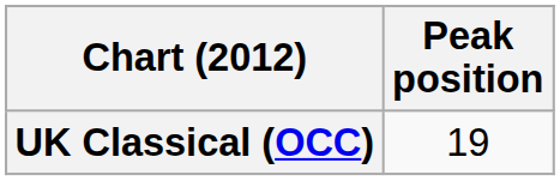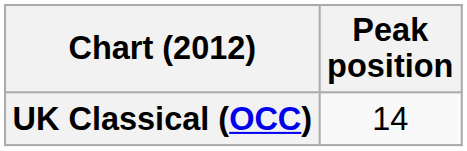UK Classical (OCC) | Peak position: 19 -> 14
